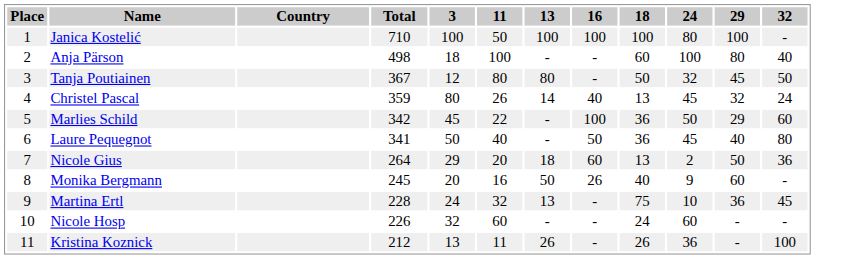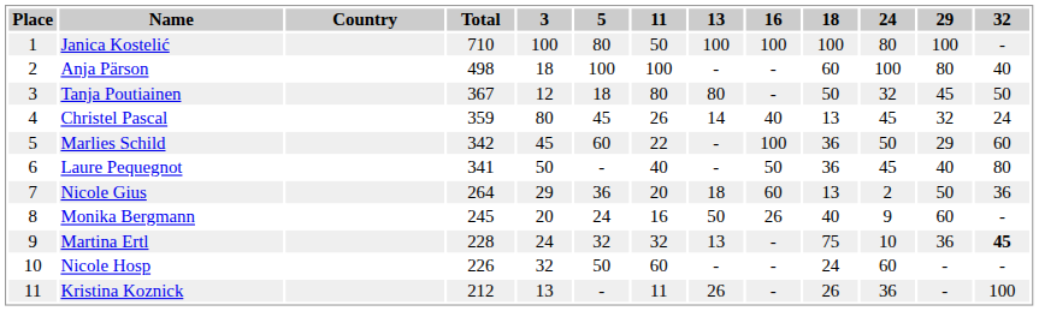+ column: 5 | 80 | 100 | 18 | 45 | 60 | - | 36 | 24 | 32 | 50 | -
Martina Ertl | 32: normal -> bold
